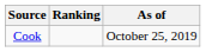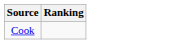- column: As of | October 25, 2019
